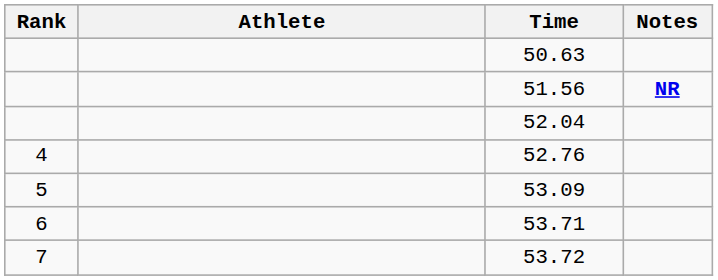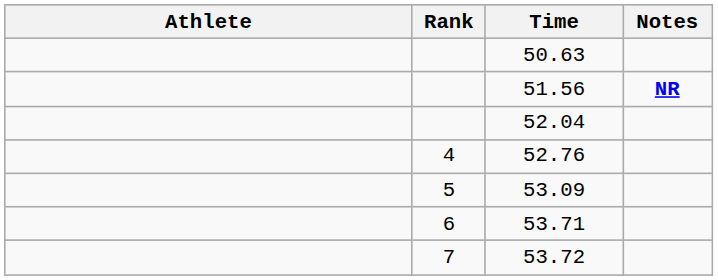columns swapped: Rank <-> Athlete
